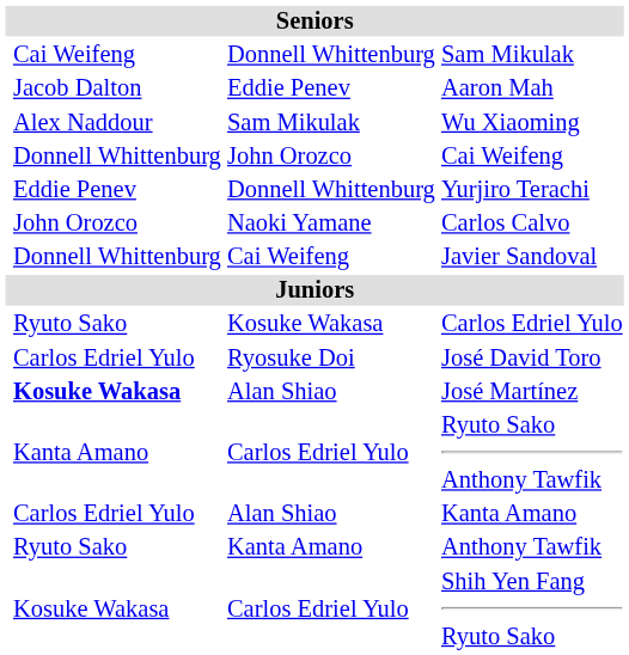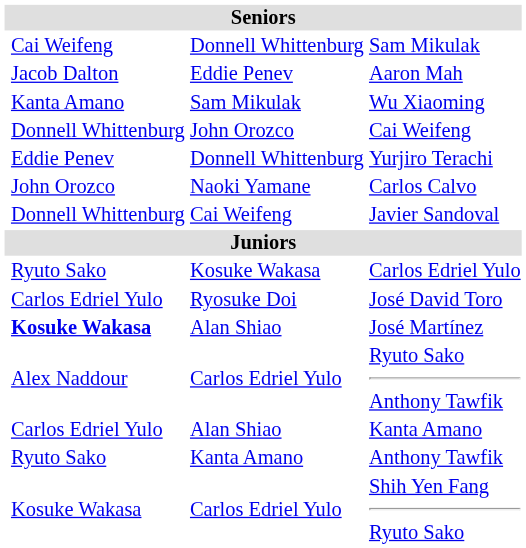Wu Xiaoming | column 2: Alex Naddour -> Kanta Amano
Ryuto Sako Anthony Tawfik | column 2: Kanta Amano -> Alex Naddour
